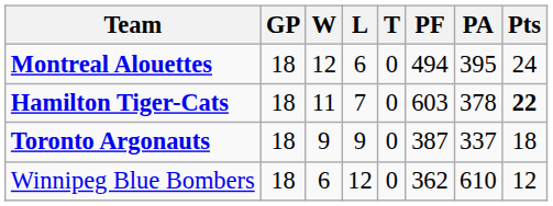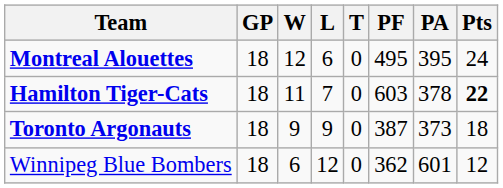Montreal Alouettes | PF: 494 -> 495
Toronto Argonauts | PA: 337 -> 373
Winnipeg Blue Bombers | PA: 610 -> 601
